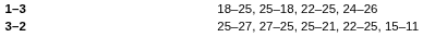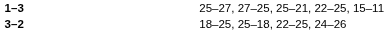1–3 | column 4: 18–25, 25–18, 22–25, 24–26 -> 25–27, 27–25, 25–21, 22–25, 15–11
3–2 | column 4: 25–27, 27–25, 25–21, 22–25, 15–11 -> 18–25, 25–18, 22–25, 24–26
